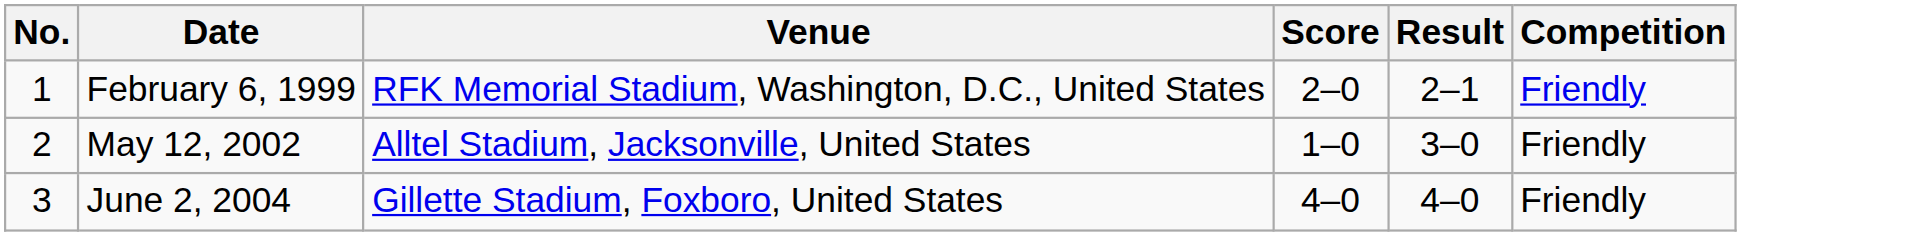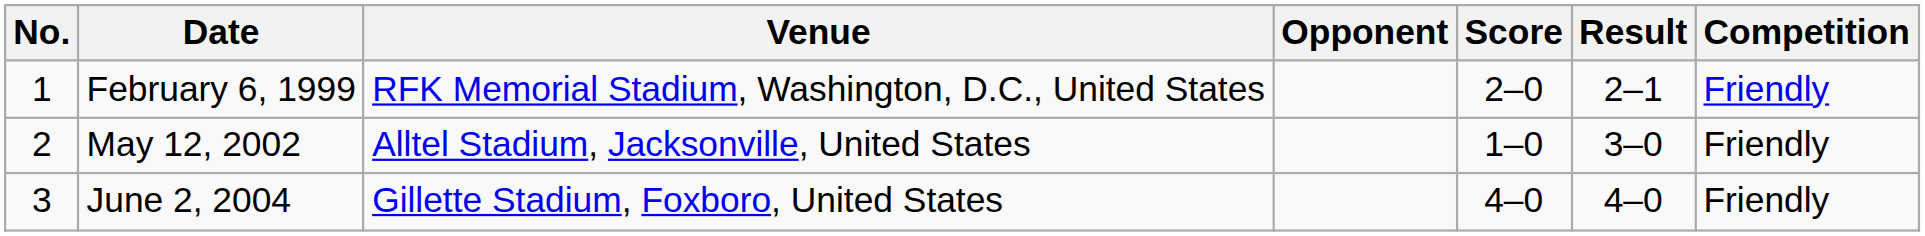+ column: Opponent
